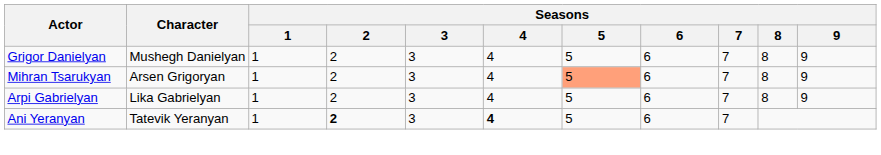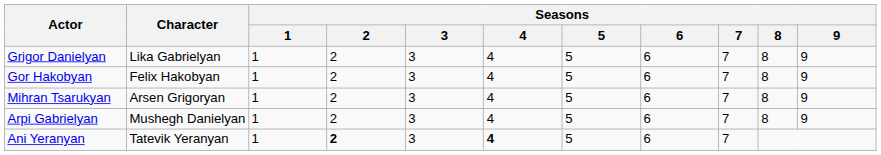Grigor Danielyan | Character: Mushegh Danielyan -> Lika Gabrielyan
+ row: Gor Hakobyan | Felix Hakobyan | 1 | 2 | 3 | 4 | 5 | 6 | 7 | 8 | 9
Mihran Tsarukyan | Seasons / 5: lightsalmon background -> no background
Arpi Gabrielyan | Character: Lika Gabrielyan -> Mushegh Danielyan
